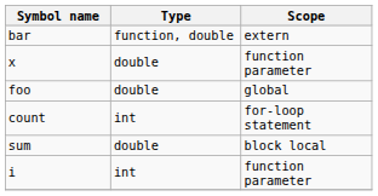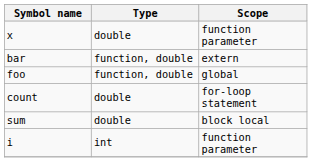rows swapped: bar <-> x
foo | Type: double -> function, double
count | Type: int -> double
